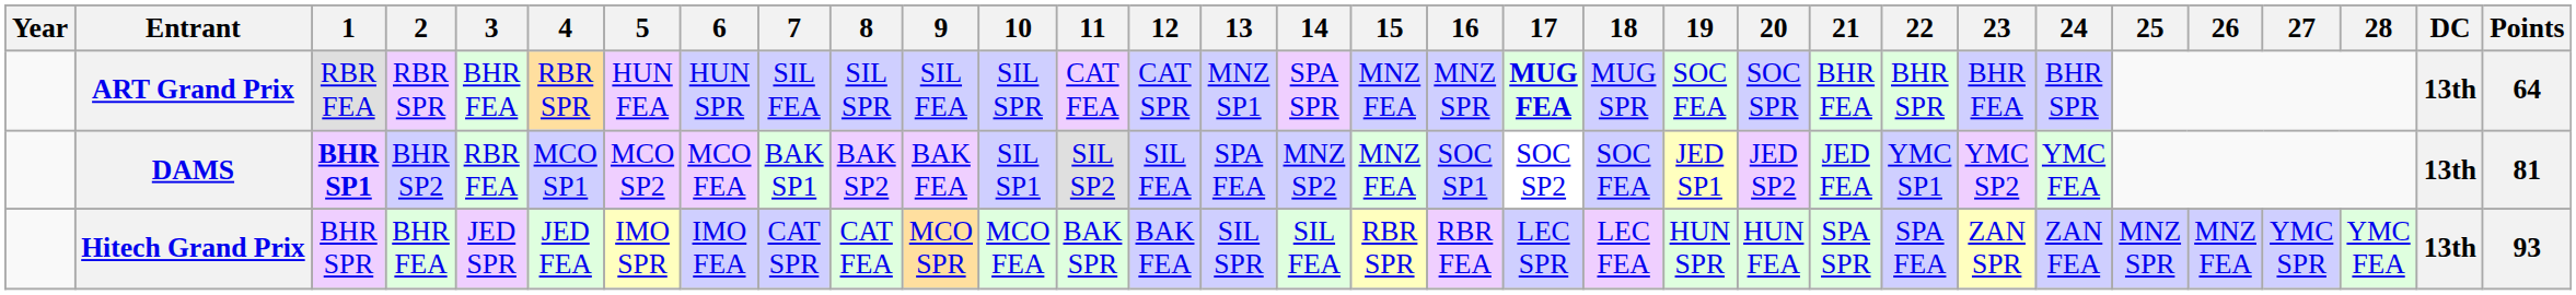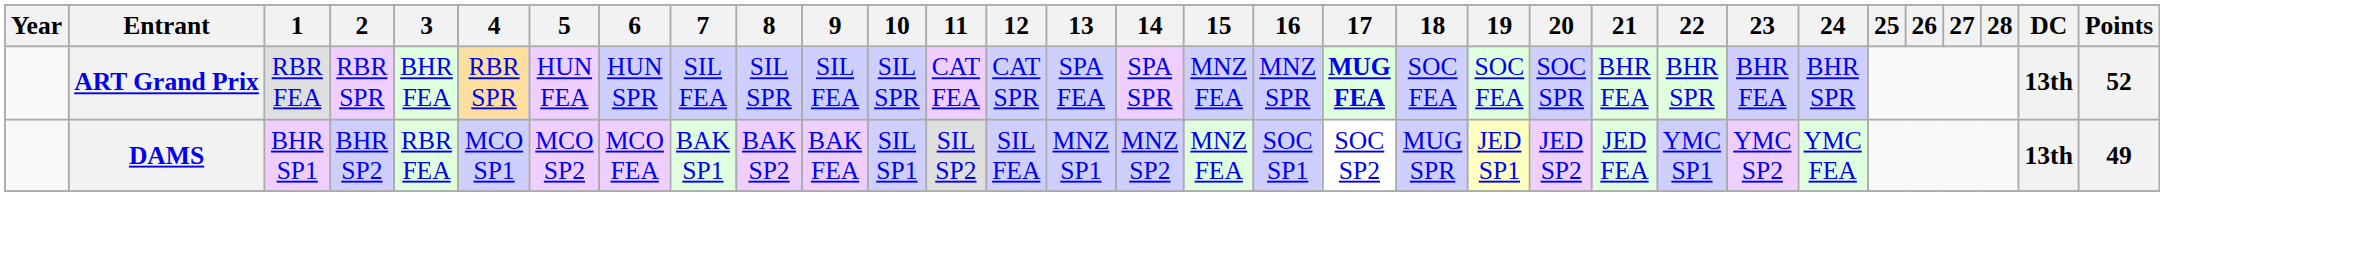ART Grand Prix | 13: MNZ SP1 -> SPA FEA
ART Grand Prix | 18: MUG SPR -> SOC FEA
ART Grand Prix | Points: 64 -> 52
DAMS | 1: bold -> normal
DAMS | 13: SPA FEA -> MNZ SP1
DAMS | 18: SOC FEA -> MUG SPR
DAMS | Points: 81 -> 49
- row: Hitech Grand Prix | BHR SPR | BHR FEA | JED SPR | JED FEA | IMO SPR | IMO FEA | CAT SPR | CAT FEA | MCO SPR | MCO FEA | BAK SPR | BAK FEA | SIL SPR | SIL FEA | RBR SPR | RBR FEA | LEC SPR | LEC FEA | HUN SPR | HUN FEA | SPA SPR | SPA FEA | ZAN SPR | ZAN FEA | MNZ SPR | MNZ FEA | YMC SPR | YMC FEA | 13th | 93
